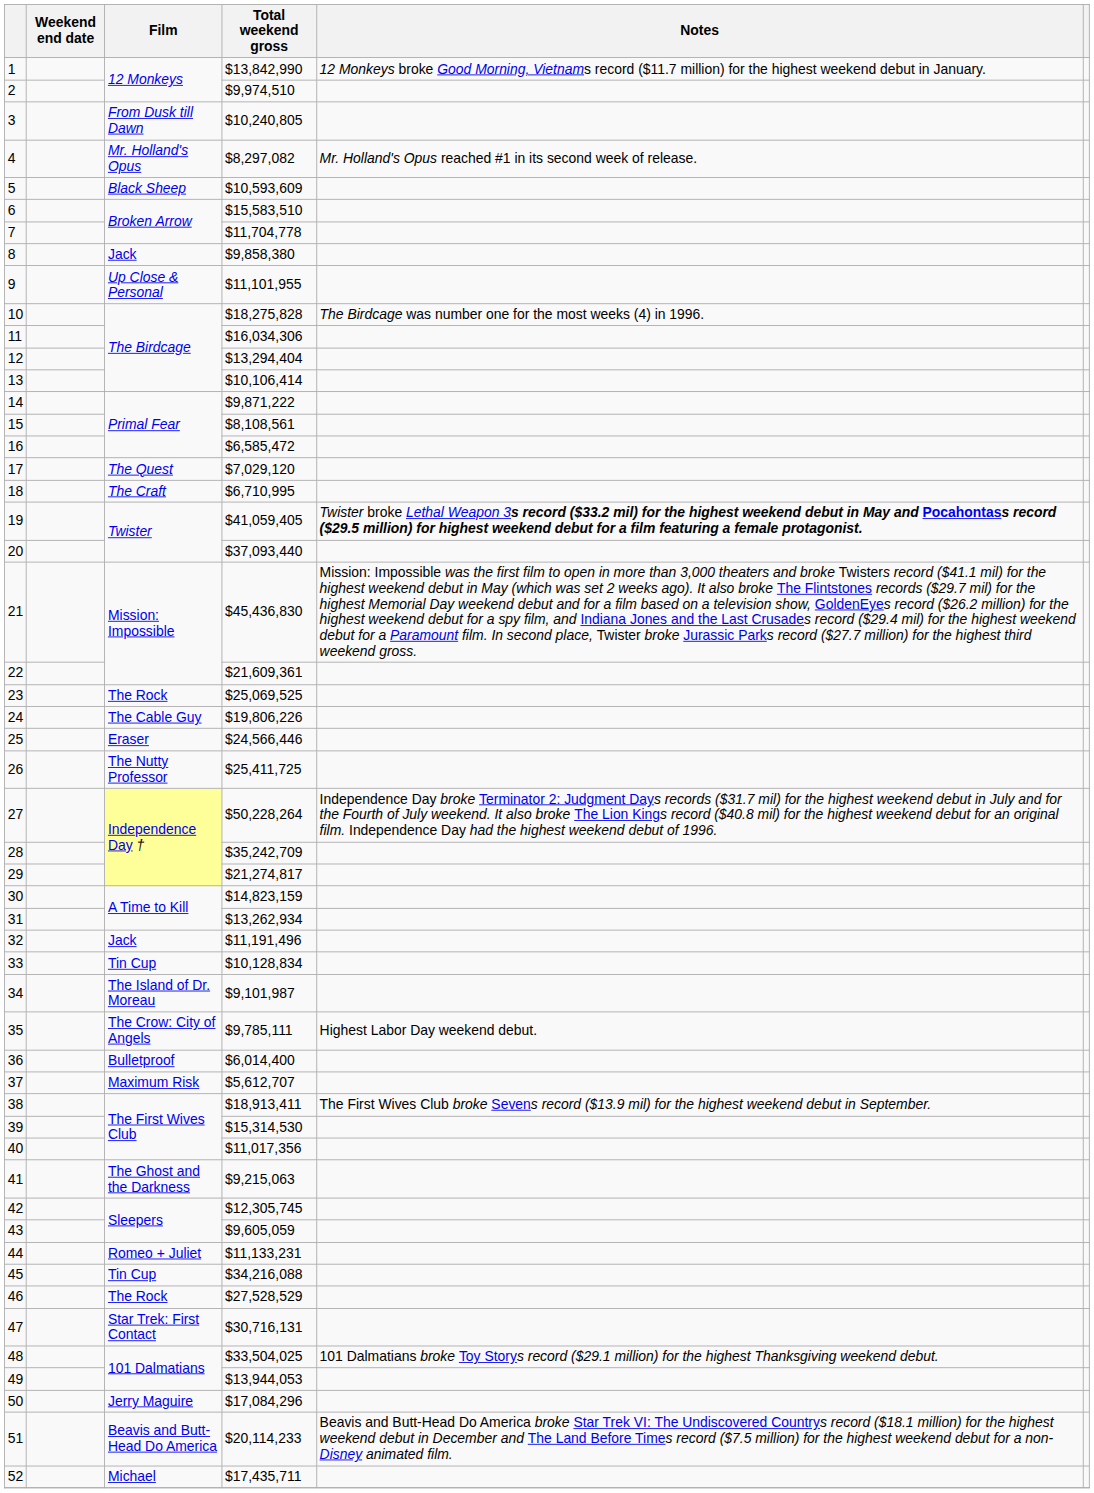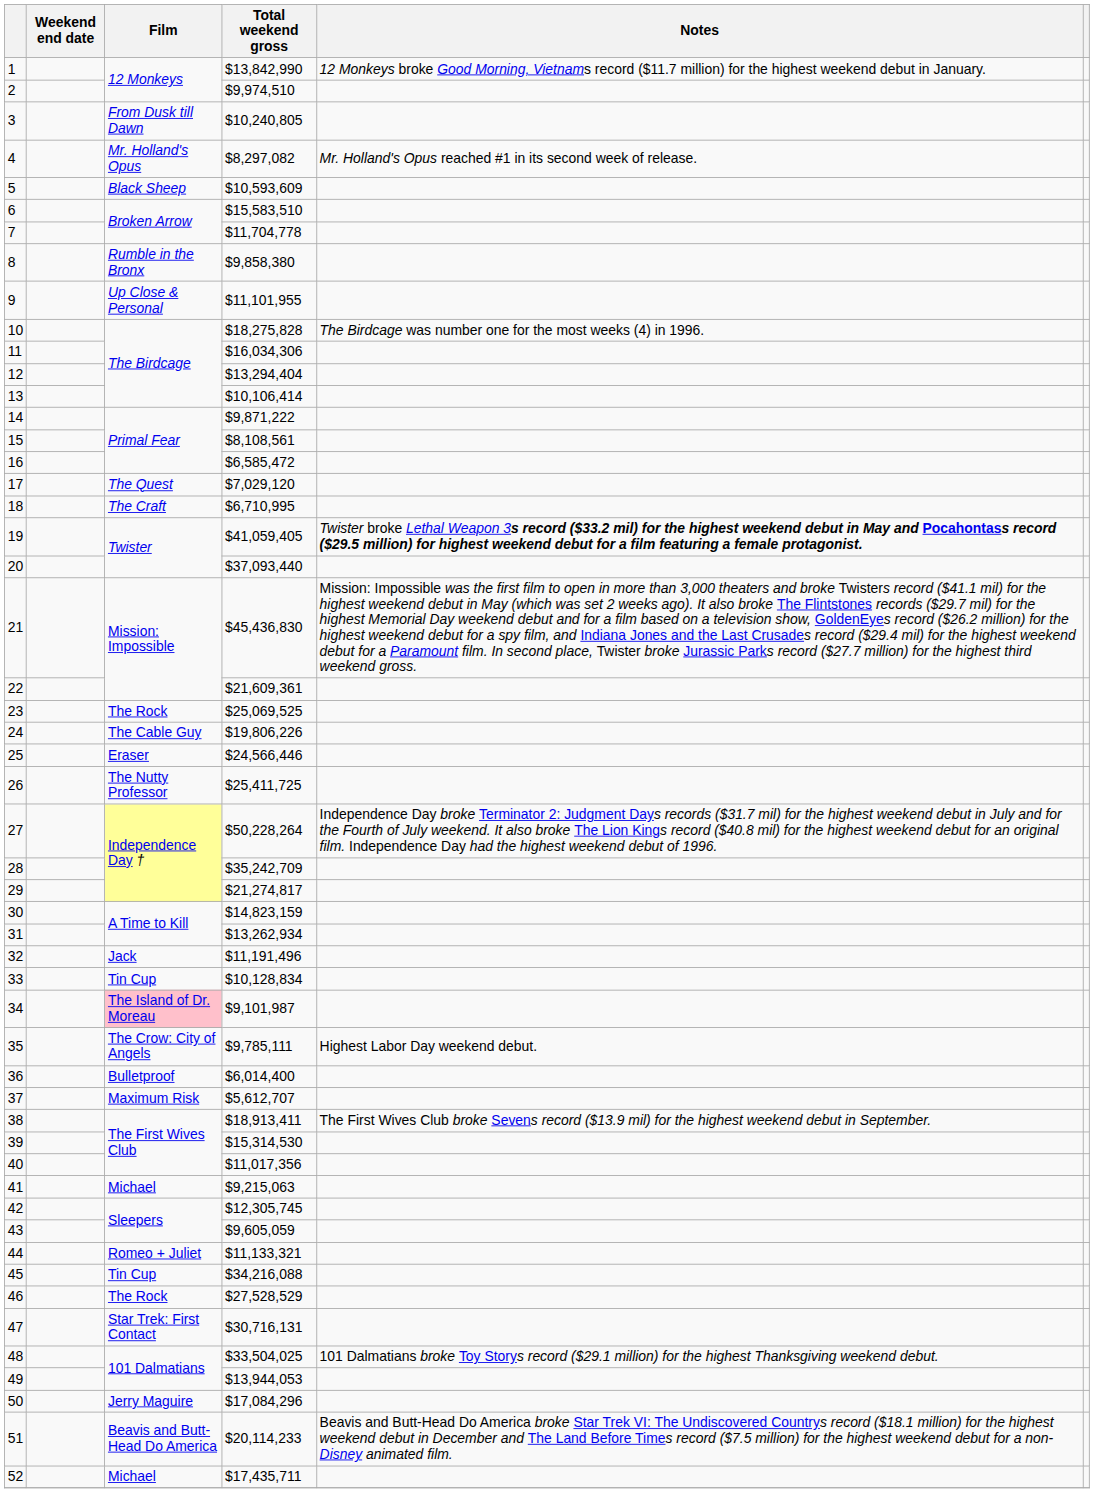8 | Film: Jack -> Rumble in the Bronx
34 | Film: no background -> pink background
41 | Film: The Ghost and the Darkness -> Michael
44 | Total weekend gross: $11,133,231 -> $11,133,321
